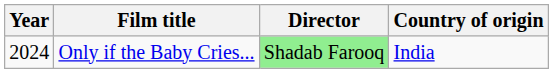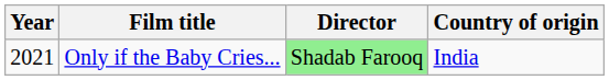Only if the Baby Cries... | Year: 2024 -> 2021
